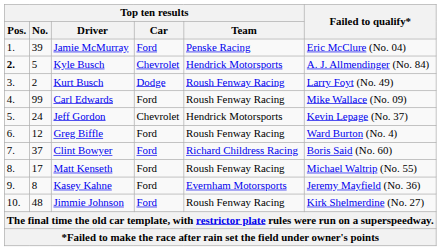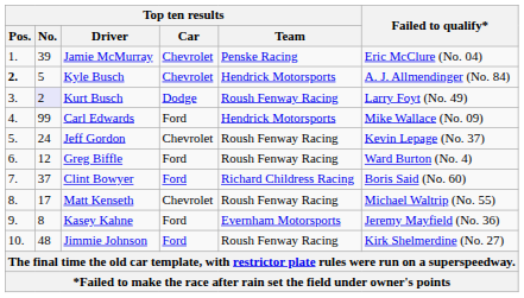Jamie McMurray | Top ten results / Car: Ford -> Chevrolet
Kurt Busch | Top ten results / No.: no background -> lavender background
Carl Edwards | Top ten results / Team: Roush Fenway Racing -> Hendrick Motorsports
Jeff Gordon | Top ten results / Team: Hendrick Motorsports -> Roush Fenway Racing
Matt Kenseth | Top ten results / Car: Ford -> Chevrolet
